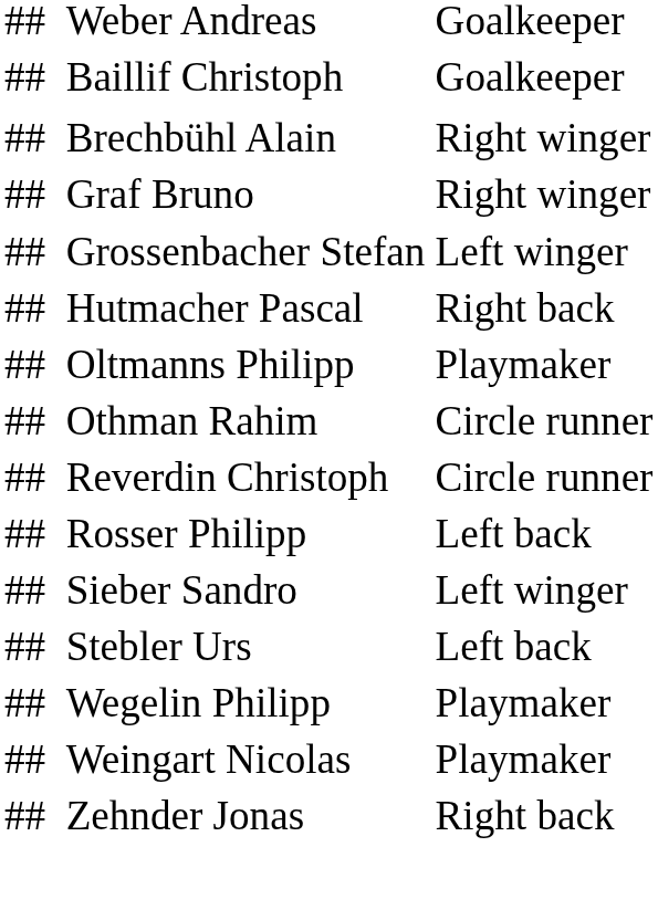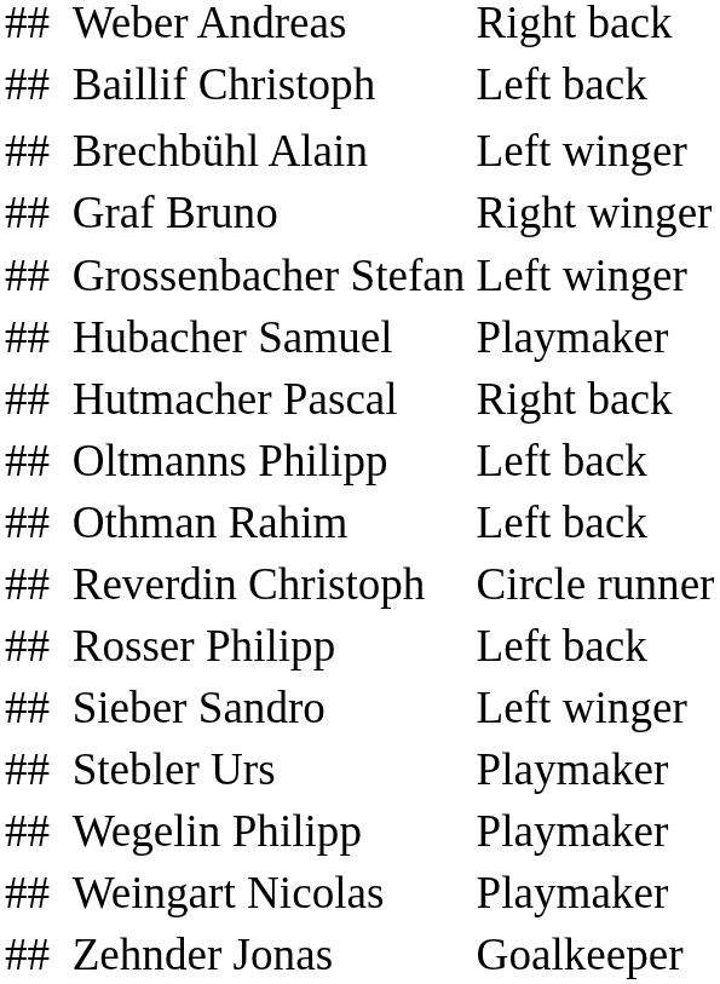Weber Andreas | column 4: Goalkeeper -> Right back
Baillif Christoph | column 4: Goalkeeper -> Left back
Brechbühl Alain | column 4: Right winger -> Left winger
+ row: ## | Hubacher Samuel | Playmaker
Oltmanns Philipp | column 4: Playmaker -> Left back
Othman Rahim | column 4: Circle runner -> Left back
Stebler Urs | column 4: Left back -> Playmaker
Zehnder Jonas | column 4: Right back -> Goalkeeper
